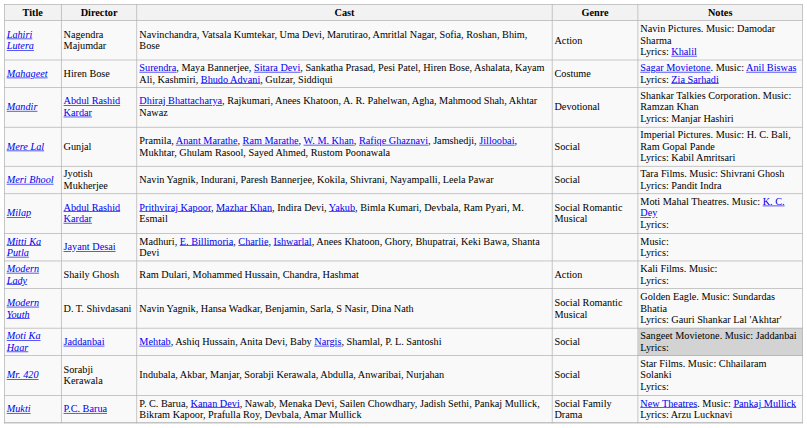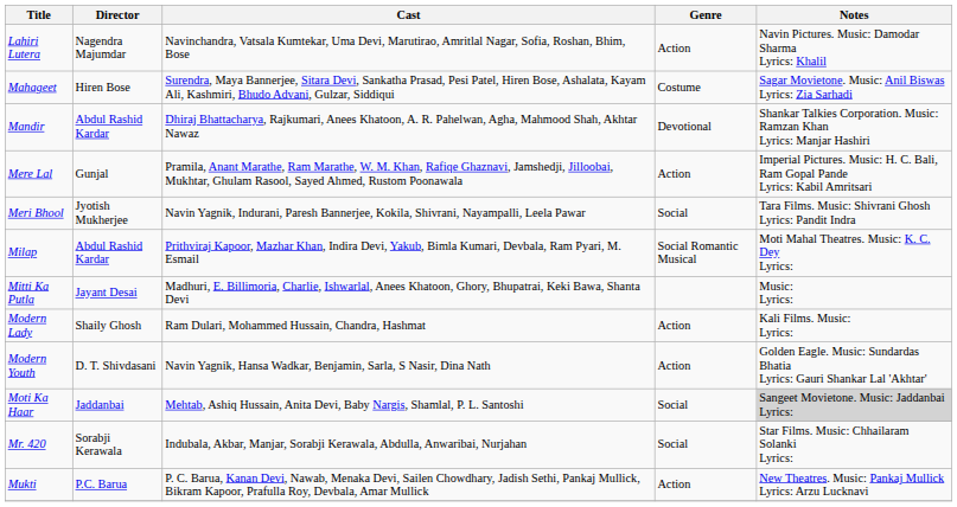Mere Lal | Genre: Social -> Action
Modern Youth | Genre: Social Romantic Musical -> Action
Mukti | Genre: Social Family Drama -> Action
